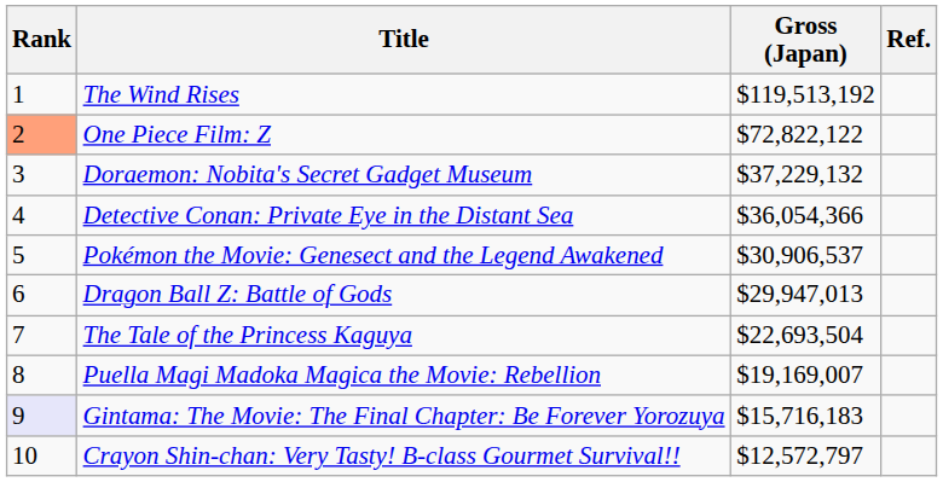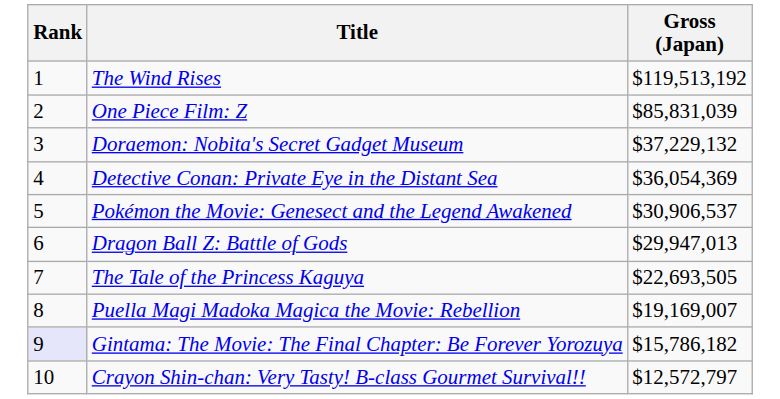- column: Ref.
One Piece Film: Z | Rank: lightsalmon background -> no background
One Piece Film: Z | Gross (Japan): $72,822,122 -> $85,831,039
Detective Conan: Private Eye in the Distant Sea | Gross (Japan): $36,054,366 -> $36,054,369
The Tale of the Princess Kaguya | Gross (Japan): $22,693,504 -> $22,693,505
Gintama: The Movie: The Final Chapter: Be Forever Yorozuya | Gross (Japan): $15,716,183 -> $15,786,182
